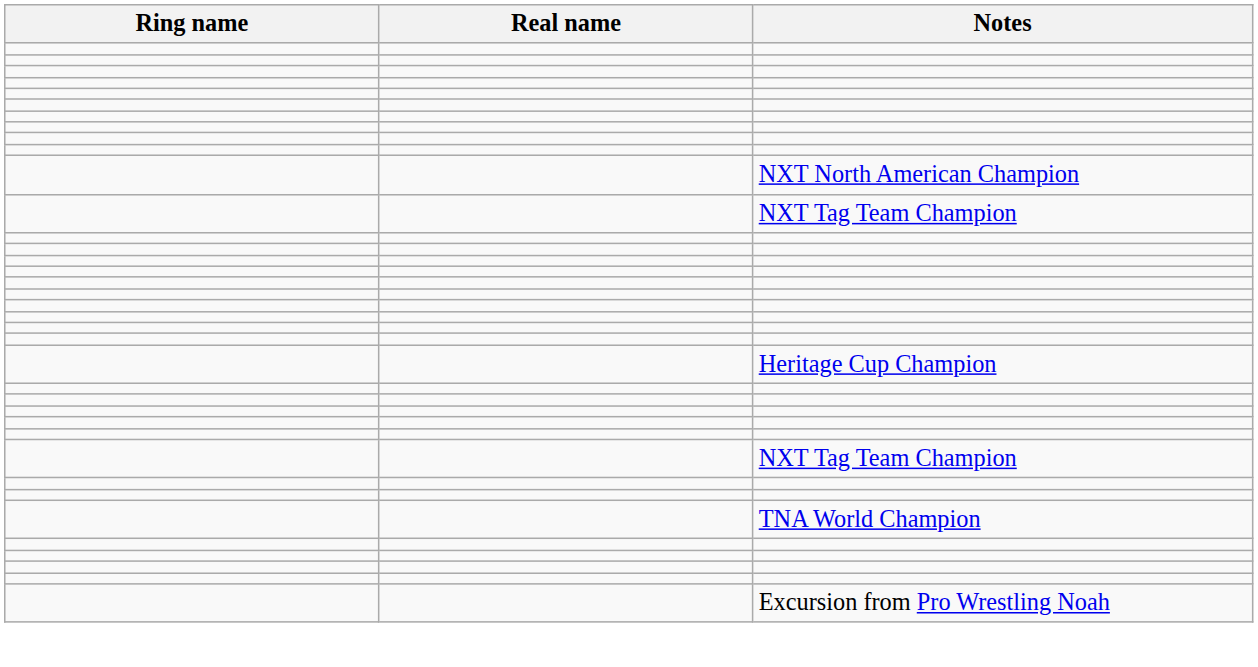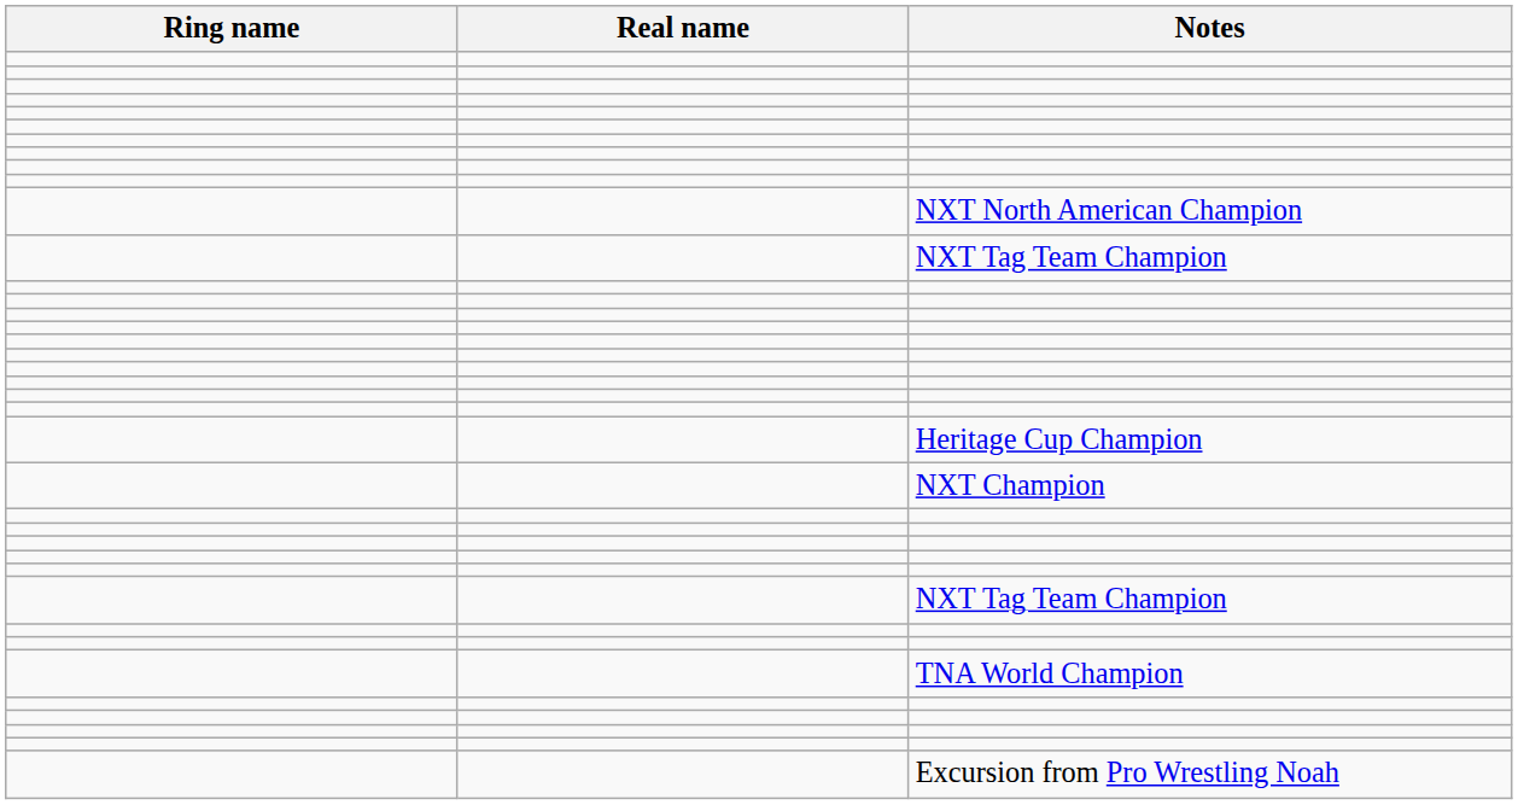+ row: NXT Champion
